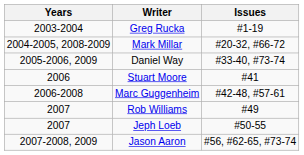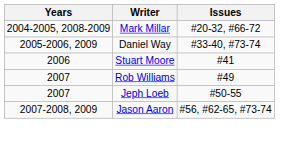- row: 2003-2004 | Greg Rucka | #1-19
- row: 2006-2008 | Marc Guggenheim | #42-48, #57-61
